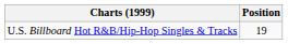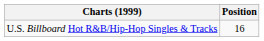U.S. Billboard Hot R&B/Hip-Hop Singles & Tracks | Position: 19 -> 16
